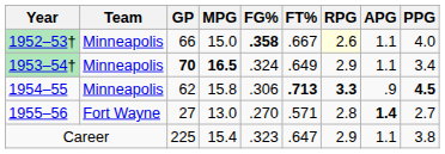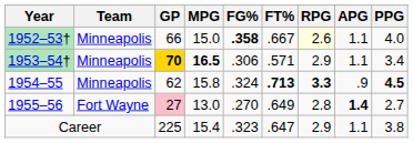1953–54† | GP: no background -> gold background
1953–54† | FG%: .324 -> .306
1953–54† | FT%: .649 -> .571
1954–55 | FG%: .306 -> .324
1955–56 | GP: no background -> pink background
1955–56 | FT%: .571 -> .649
